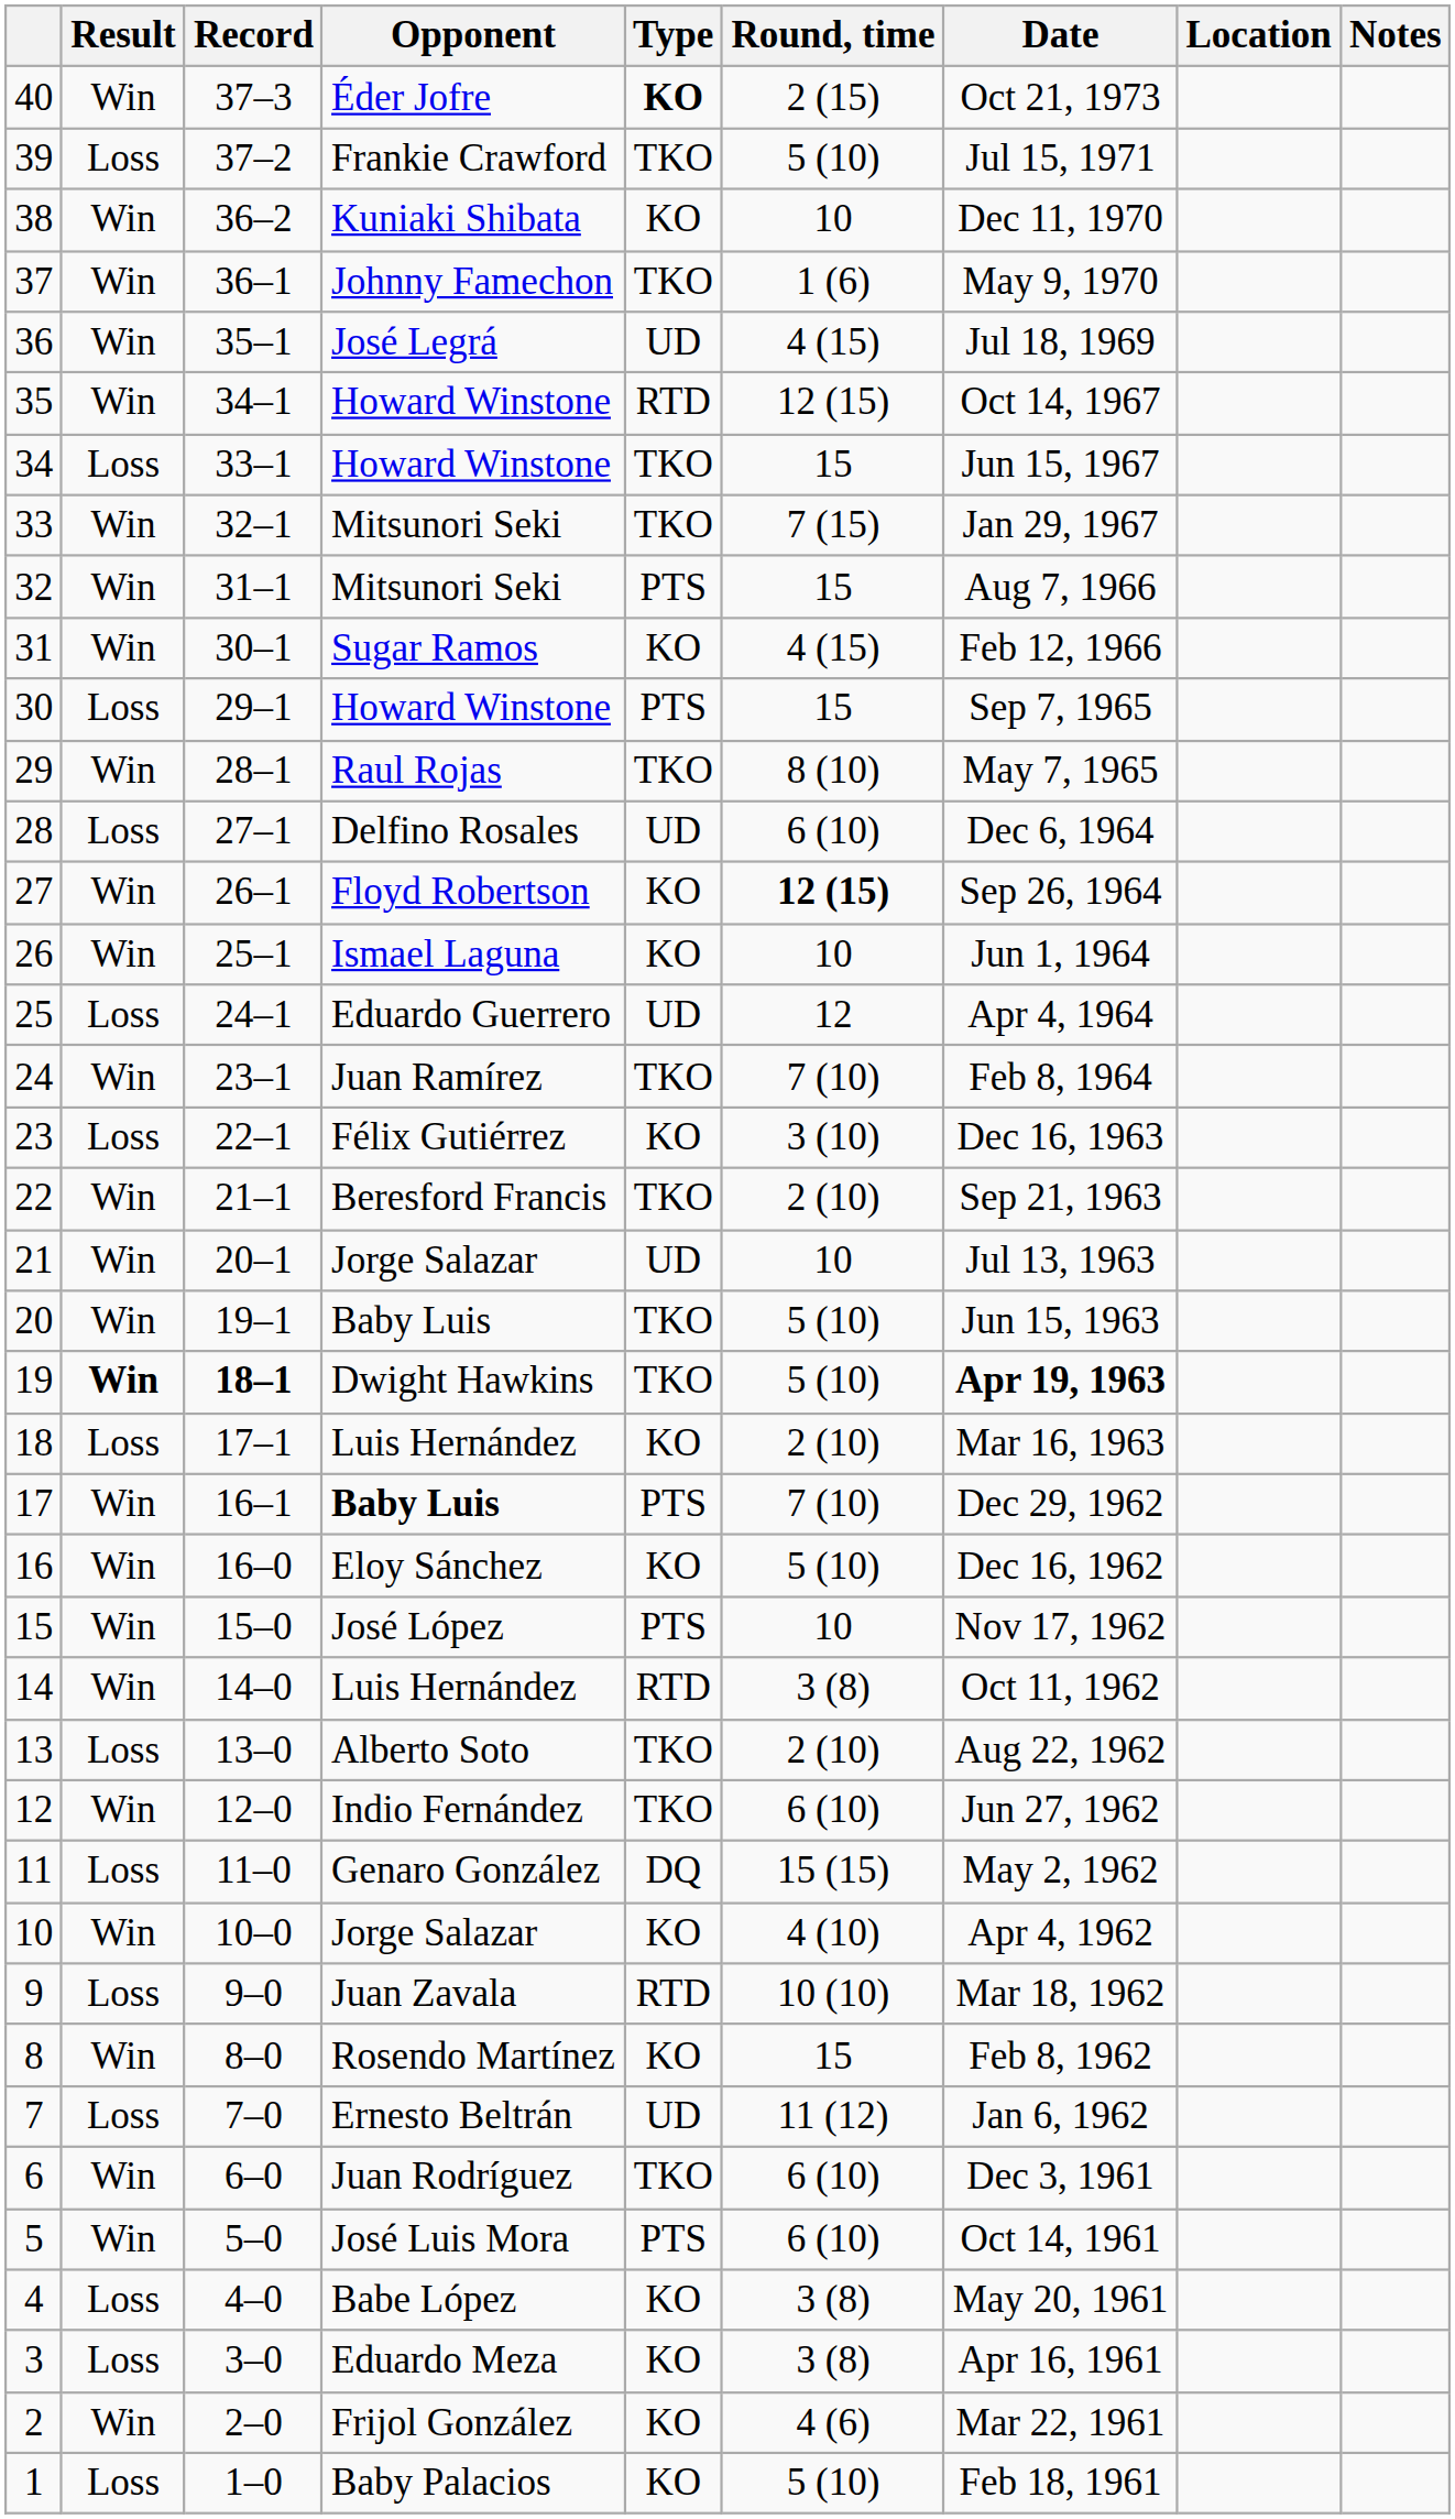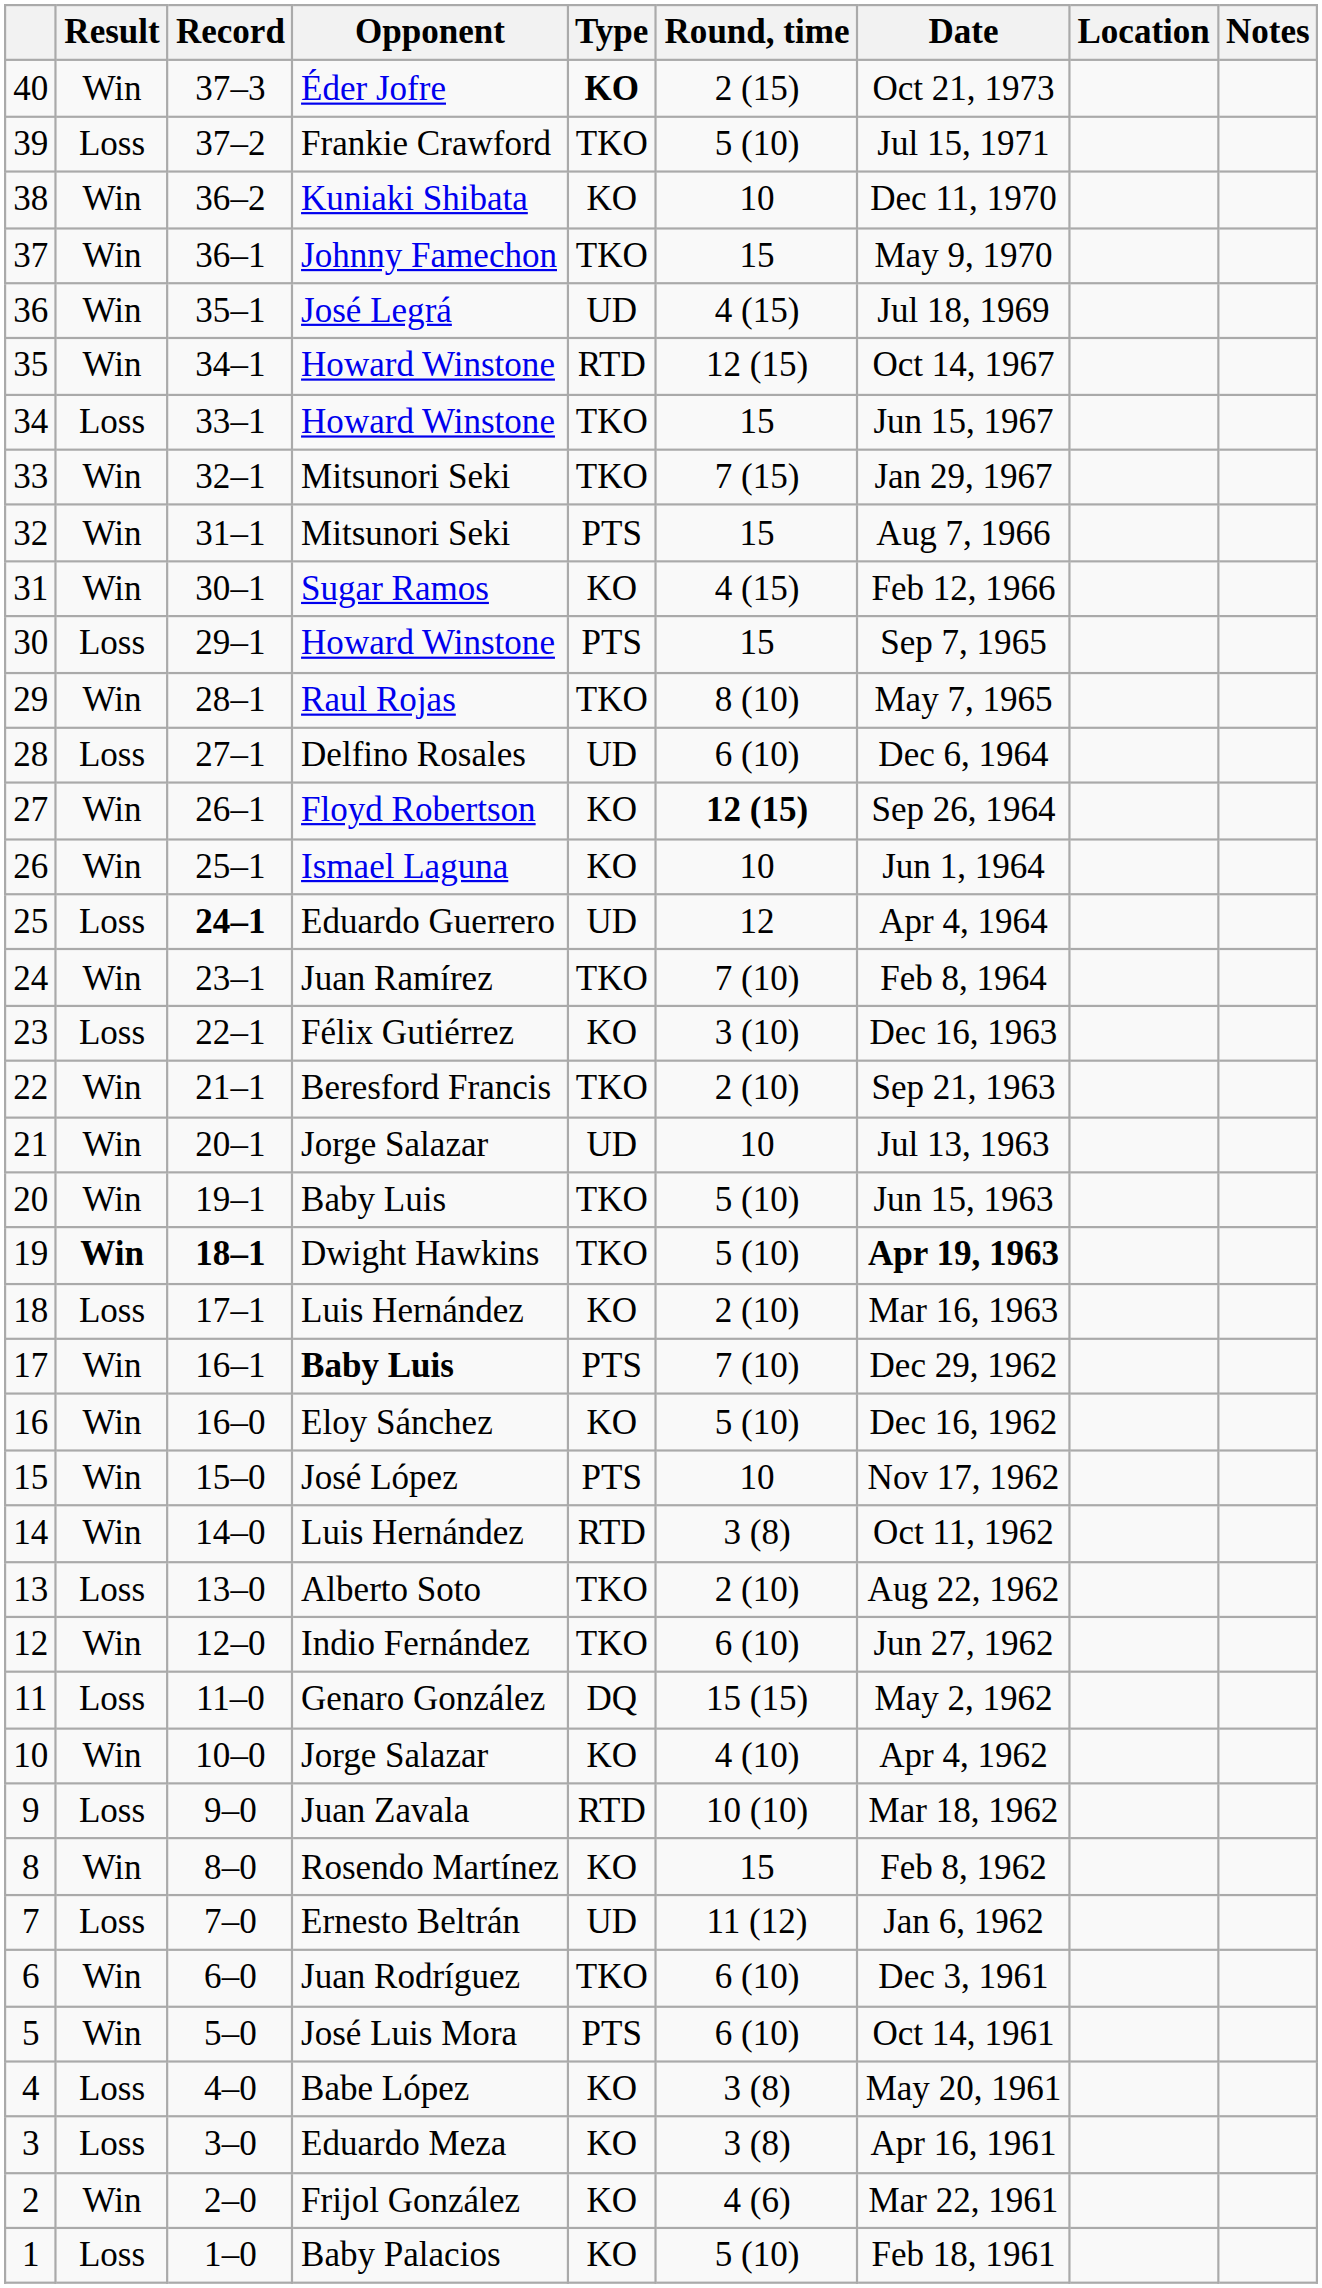37 | Round, time: 1 (6) -> 15
25 | Record: normal -> bold
